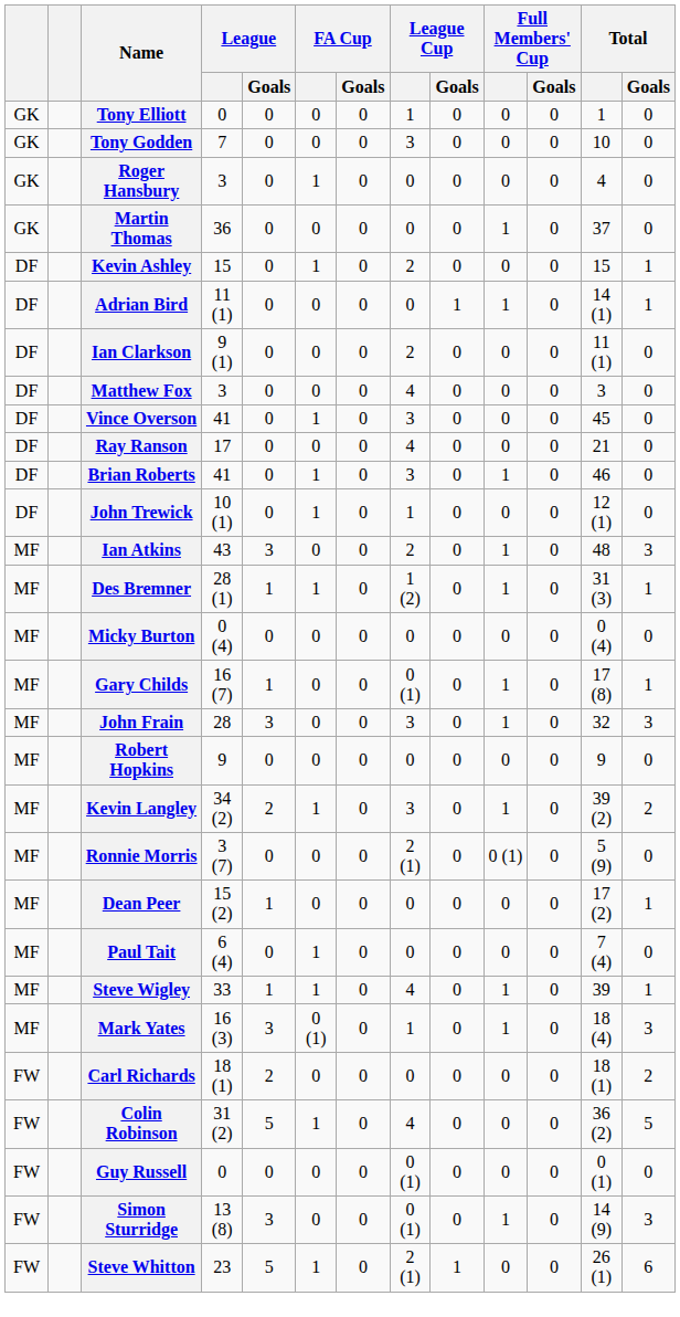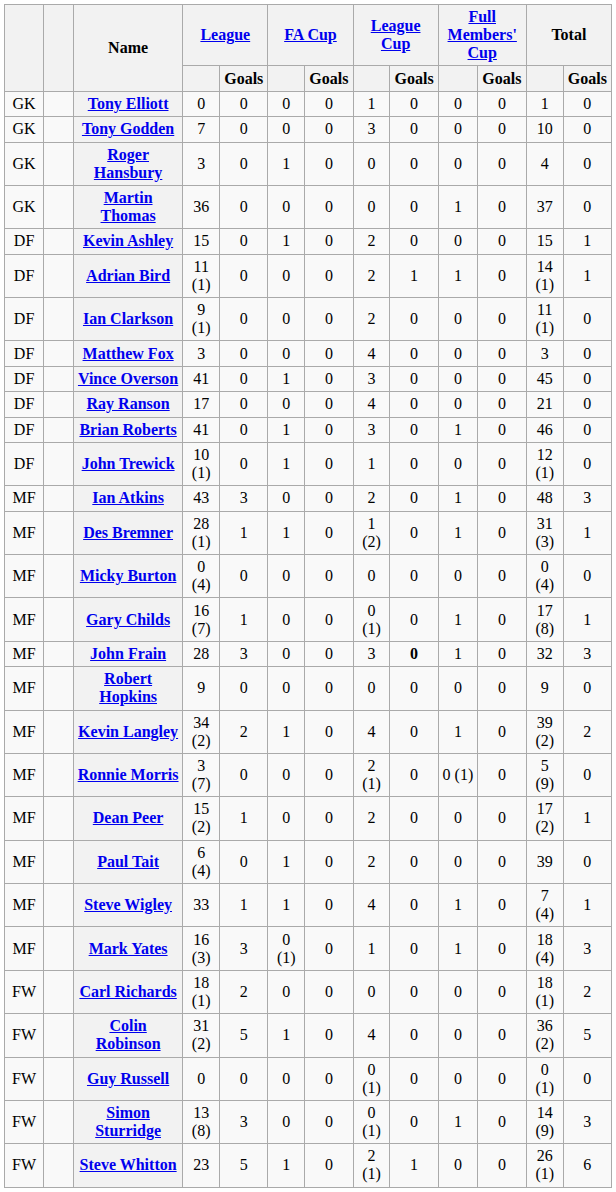Adrian Bird | League Cup: 0 -> 2
John Frain | League Cup / Goals: normal -> bold
Kevin Langley | League Cup: 3 -> 4
Dean Peer | League Cup: 0 -> 2
Paul Tait | League Cup: 0 -> 2
Paul Tait | Total: 7 (4) -> 39
Steve Wigley | Total: 39 -> 7 (4)
